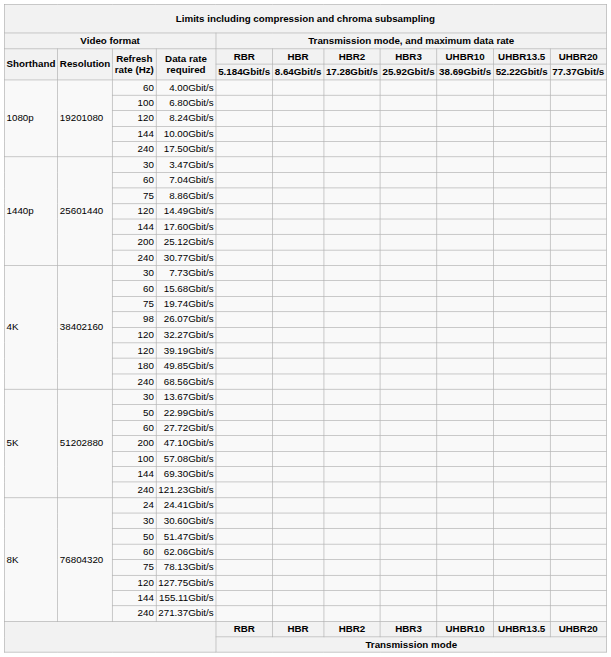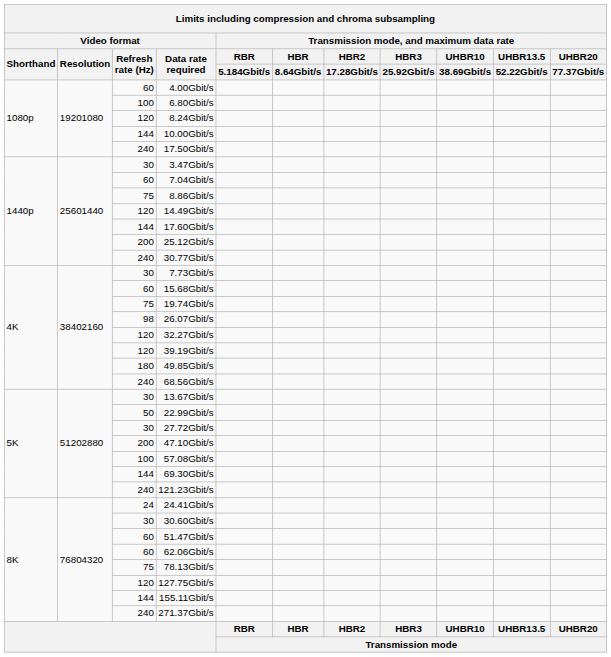27.72Gbit/s | Video format / Refresh rate (Hz): 60 -> 30
51.47Gbit/s | Video format / Refresh rate (Hz): 50 -> 60
